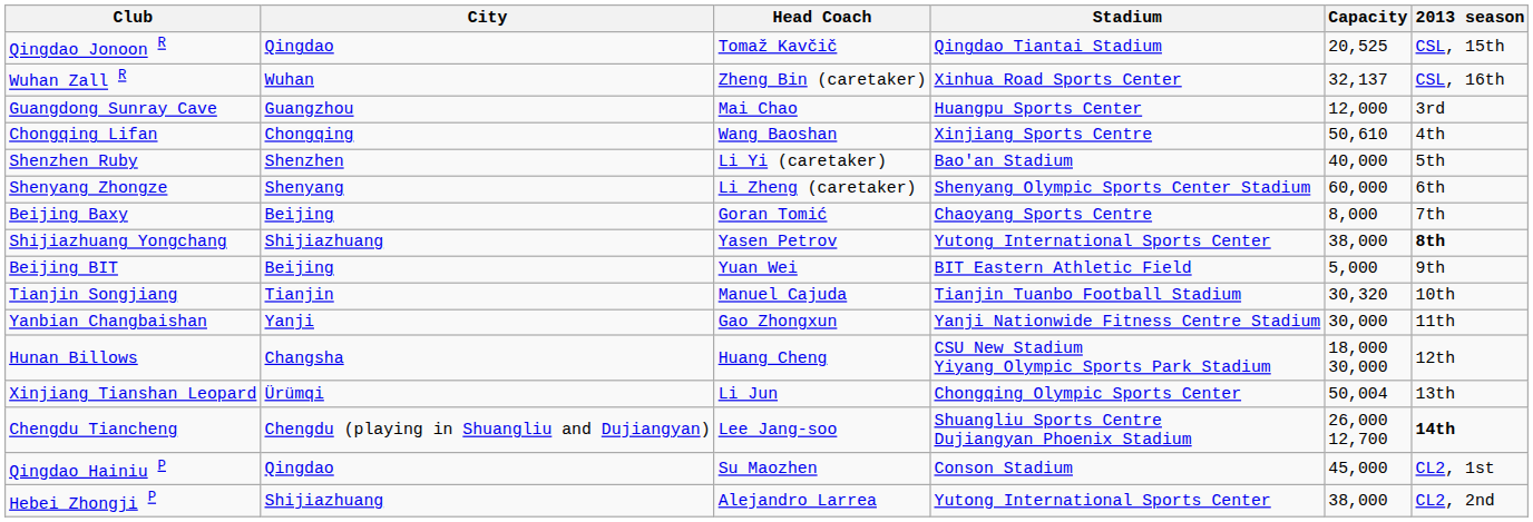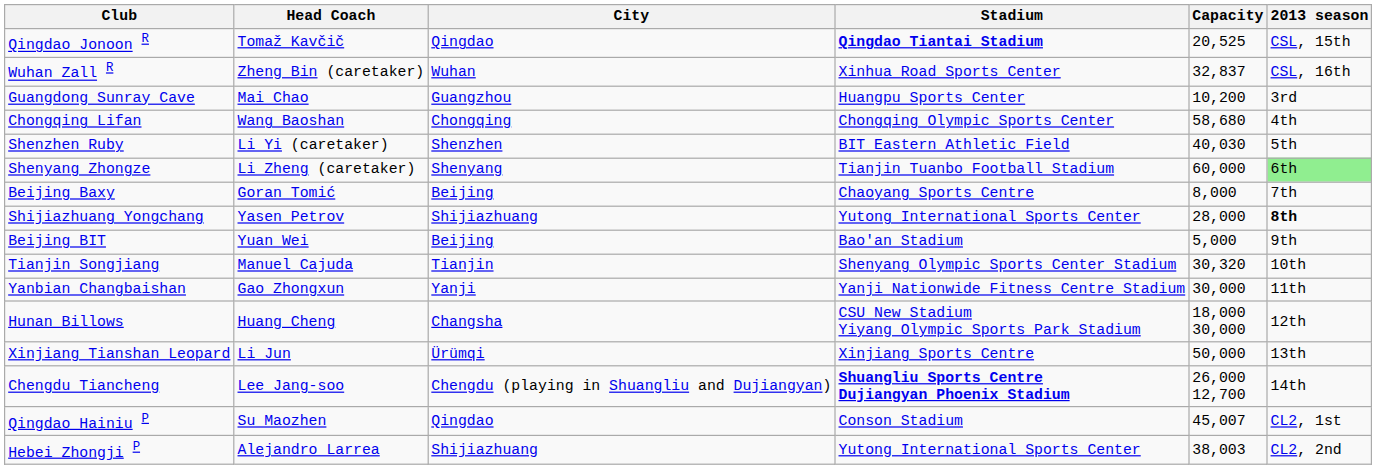columns swapped: Head Coach <-> City
Qingdao Jonoon R | Stadium: normal -> bold
Wuhan Zall R | Capacity: 32,137 -> 32,837
Guangdong Sunray Cave | Capacity: 12,000 -> 10,200
Chongqing Lifan | Stadium: Xinjiang Sports Centre -> Chongqing Olympic Sports Center
Chongqing Lifan | Capacity: 50,610 -> 58,680
Shenzhen Ruby | Stadium: Bao'an Stadium -> BIT Eastern Athletic Field
Shenzhen Ruby | Capacity: 40,000 -> 40,030
Shenyang Zhongze | Stadium: Shenyang Olympic Sports Center Stadium -> Tianjin Tuanbo Football Stadium
Shenyang Zhongze | 2013 season: no background -> lightgreen background
Shijiazhuang Yongchang | Capacity: 38,000 -> 28,000
Beijing BIT | Stadium: BIT Eastern Athletic Field -> Bao'an Stadium
Tianjin Songjiang | Stadium: Tianjin Tuanbo Football Stadium -> Shenyang Olympic Sports Center Stadium
Xinjiang Tianshan Leopard | Stadium: Chongqing Olympic Sports Center -> Xinjiang Sports Centre
Xinjiang Tianshan Leopard | Capacity: 50,004 -> 50,000
Chengdu Tiancheng | Stadium: normal -> bold
Chengdu Tiancheng | 2013 season: bold -> normal
Qingdao Hainiu P | Capacity: 45,000 -> 45,007
Hebei Zhongji P | Capacity: 38,000 -> 38,003
